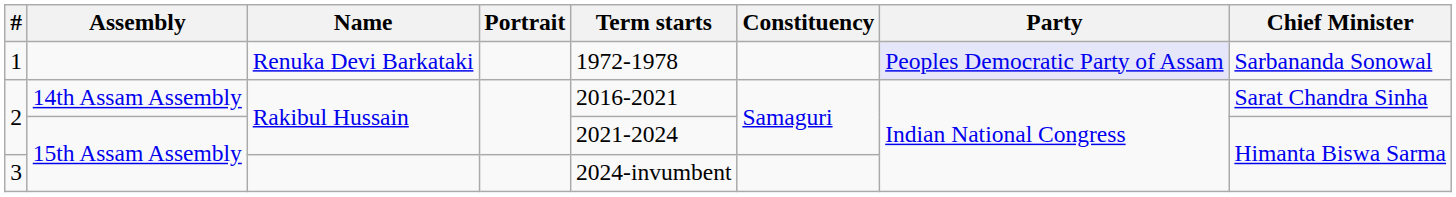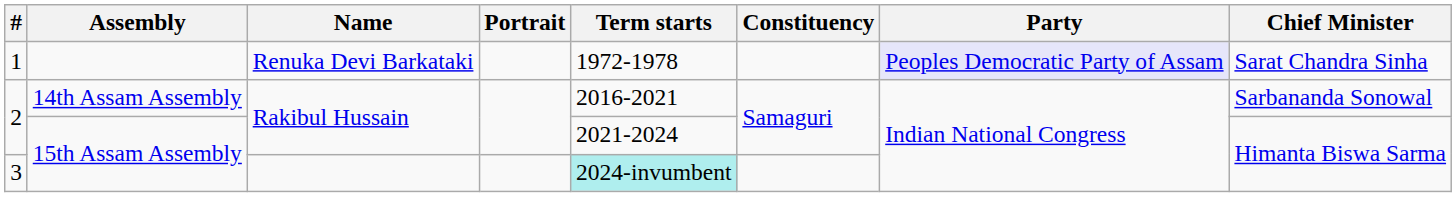1 | Chief Minister: Sarbananda Sonowal -> Sarat Chandra Sinha
2 / 14th Assam Assembly | Chief Minister: Sarat Chandra Sinha -> Sarbananda Sonowal
3 | Term starts: no background -> paleturquoise background
